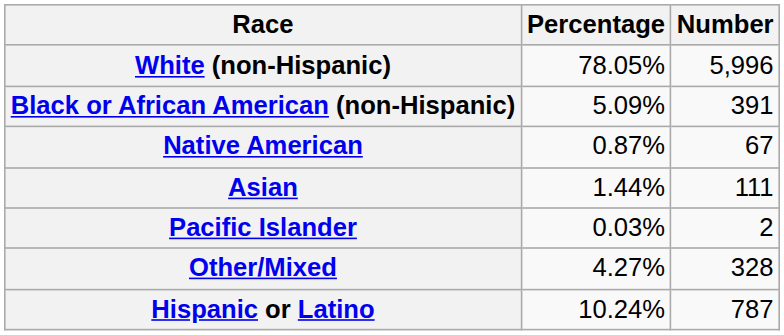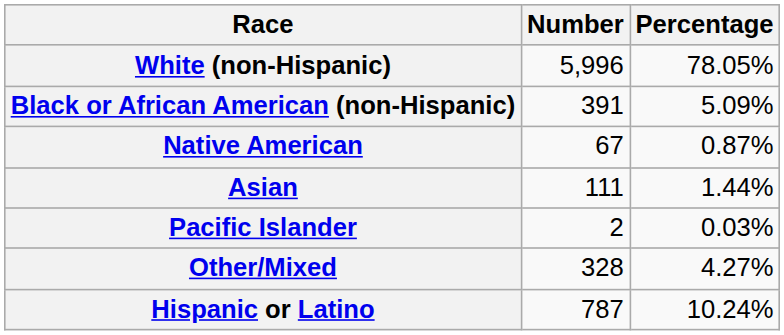columns swapped: Number <-> Percentage
